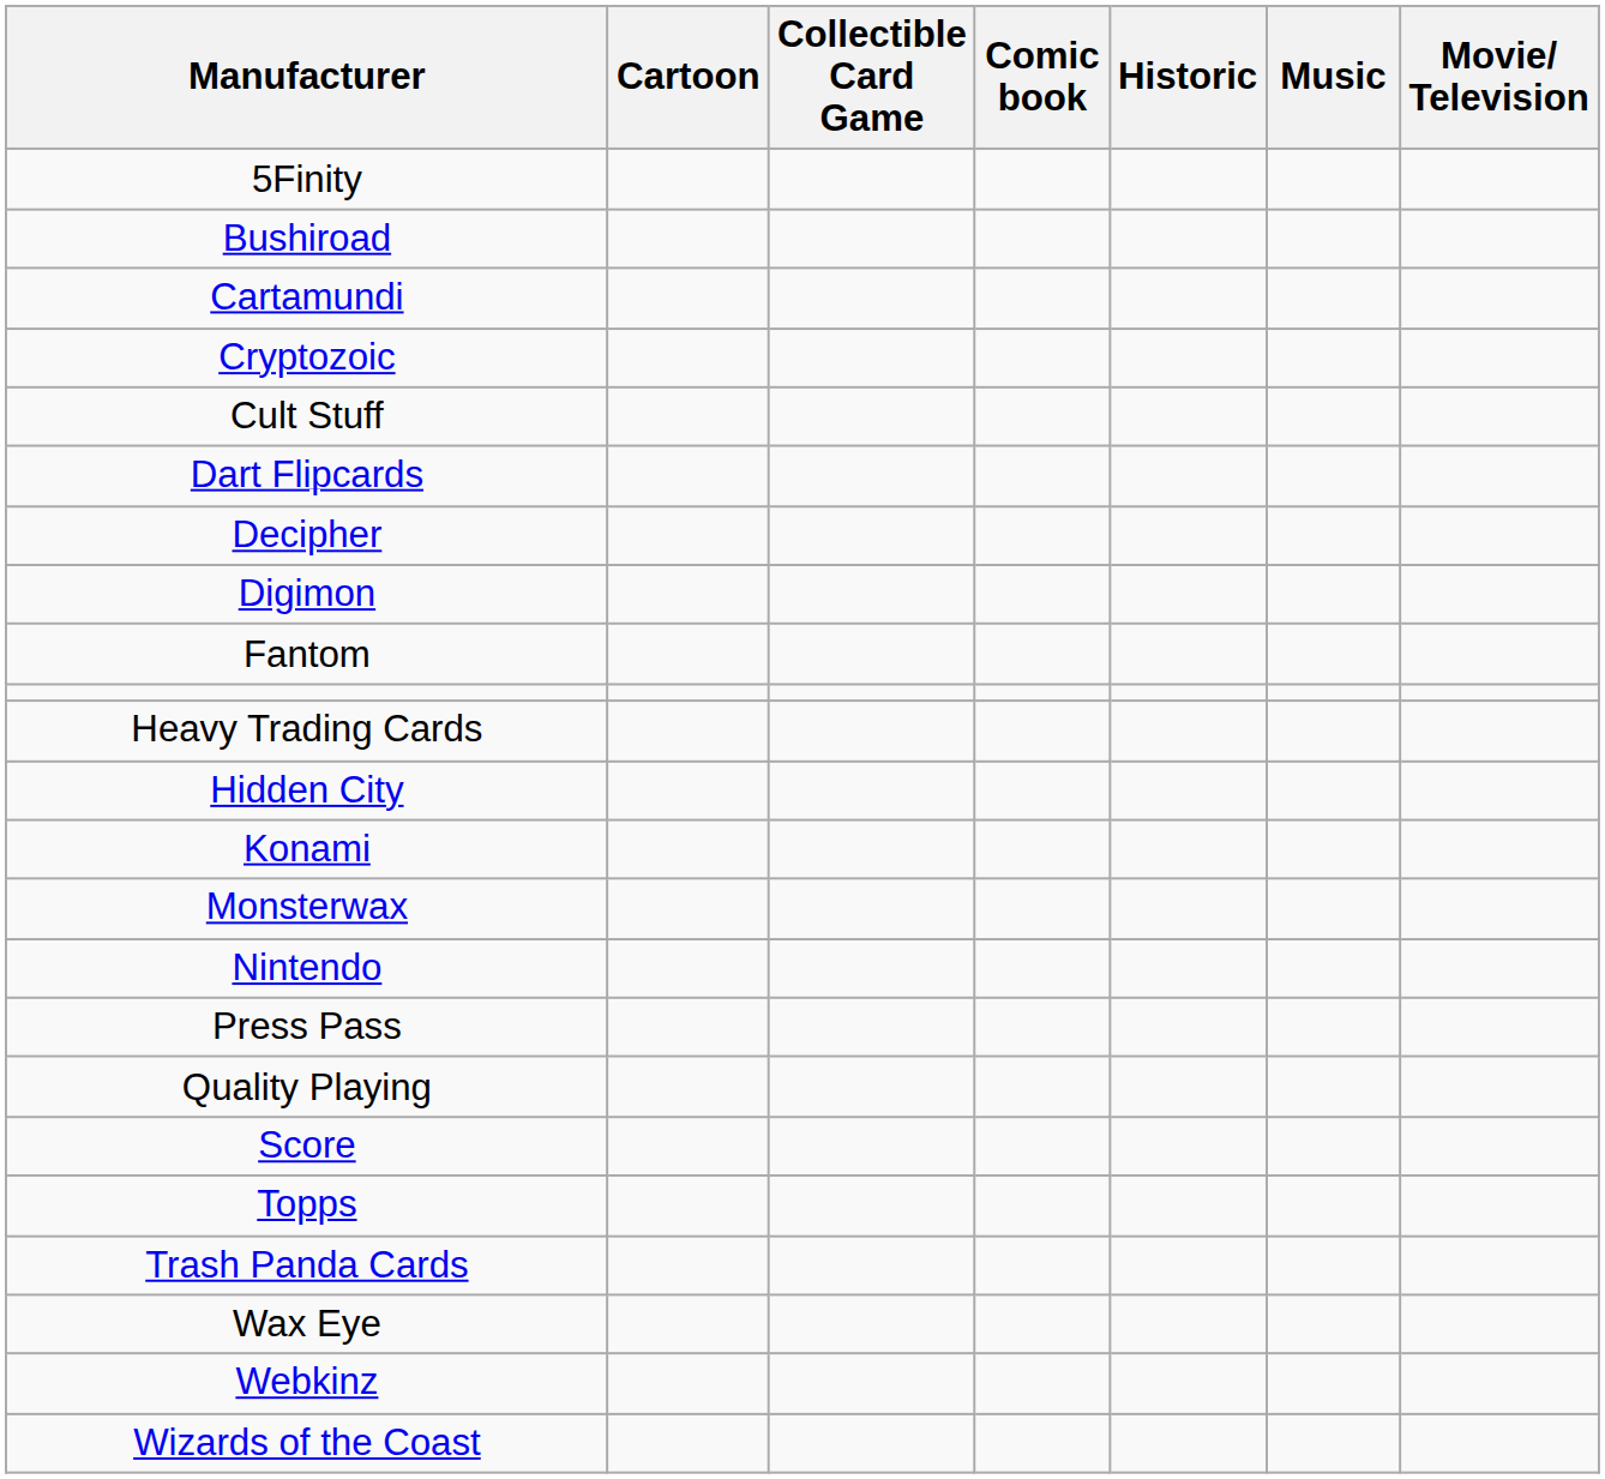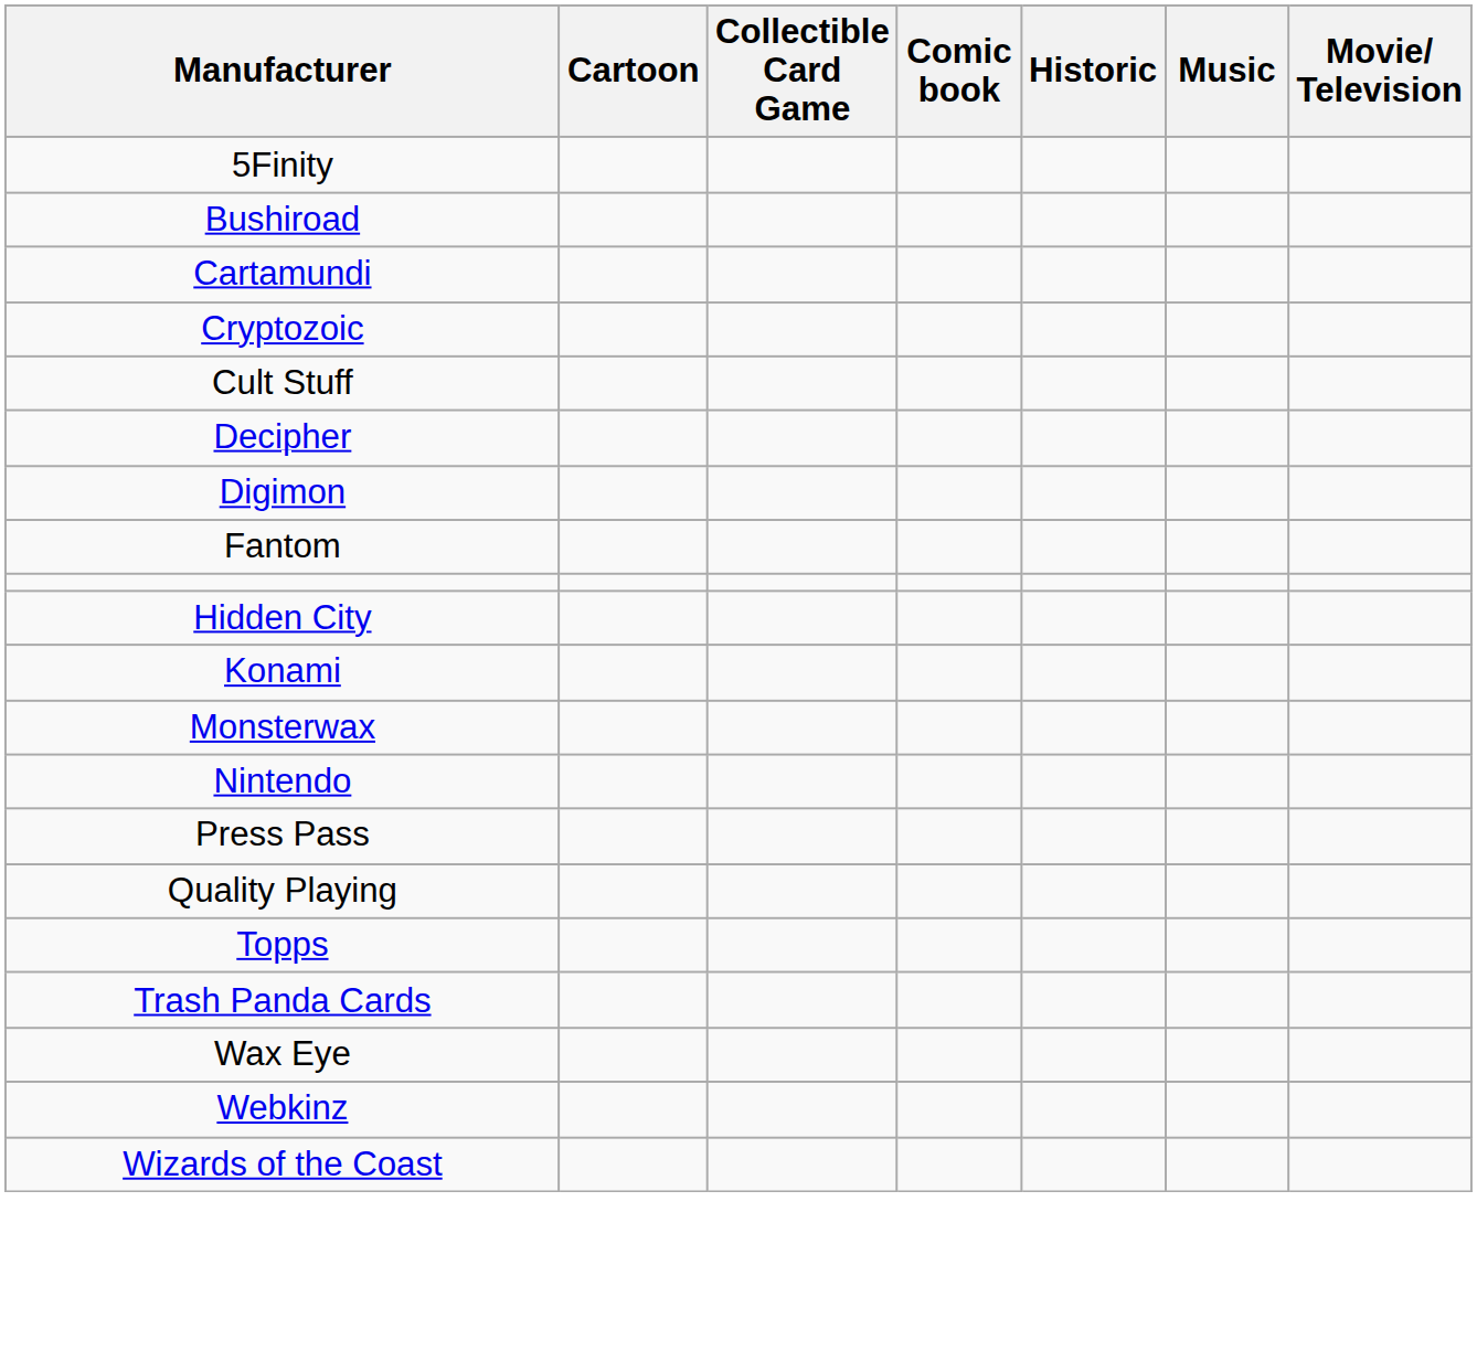- row: Dart Flipcards
- row: Heavy Trading Cards
- row: Score
